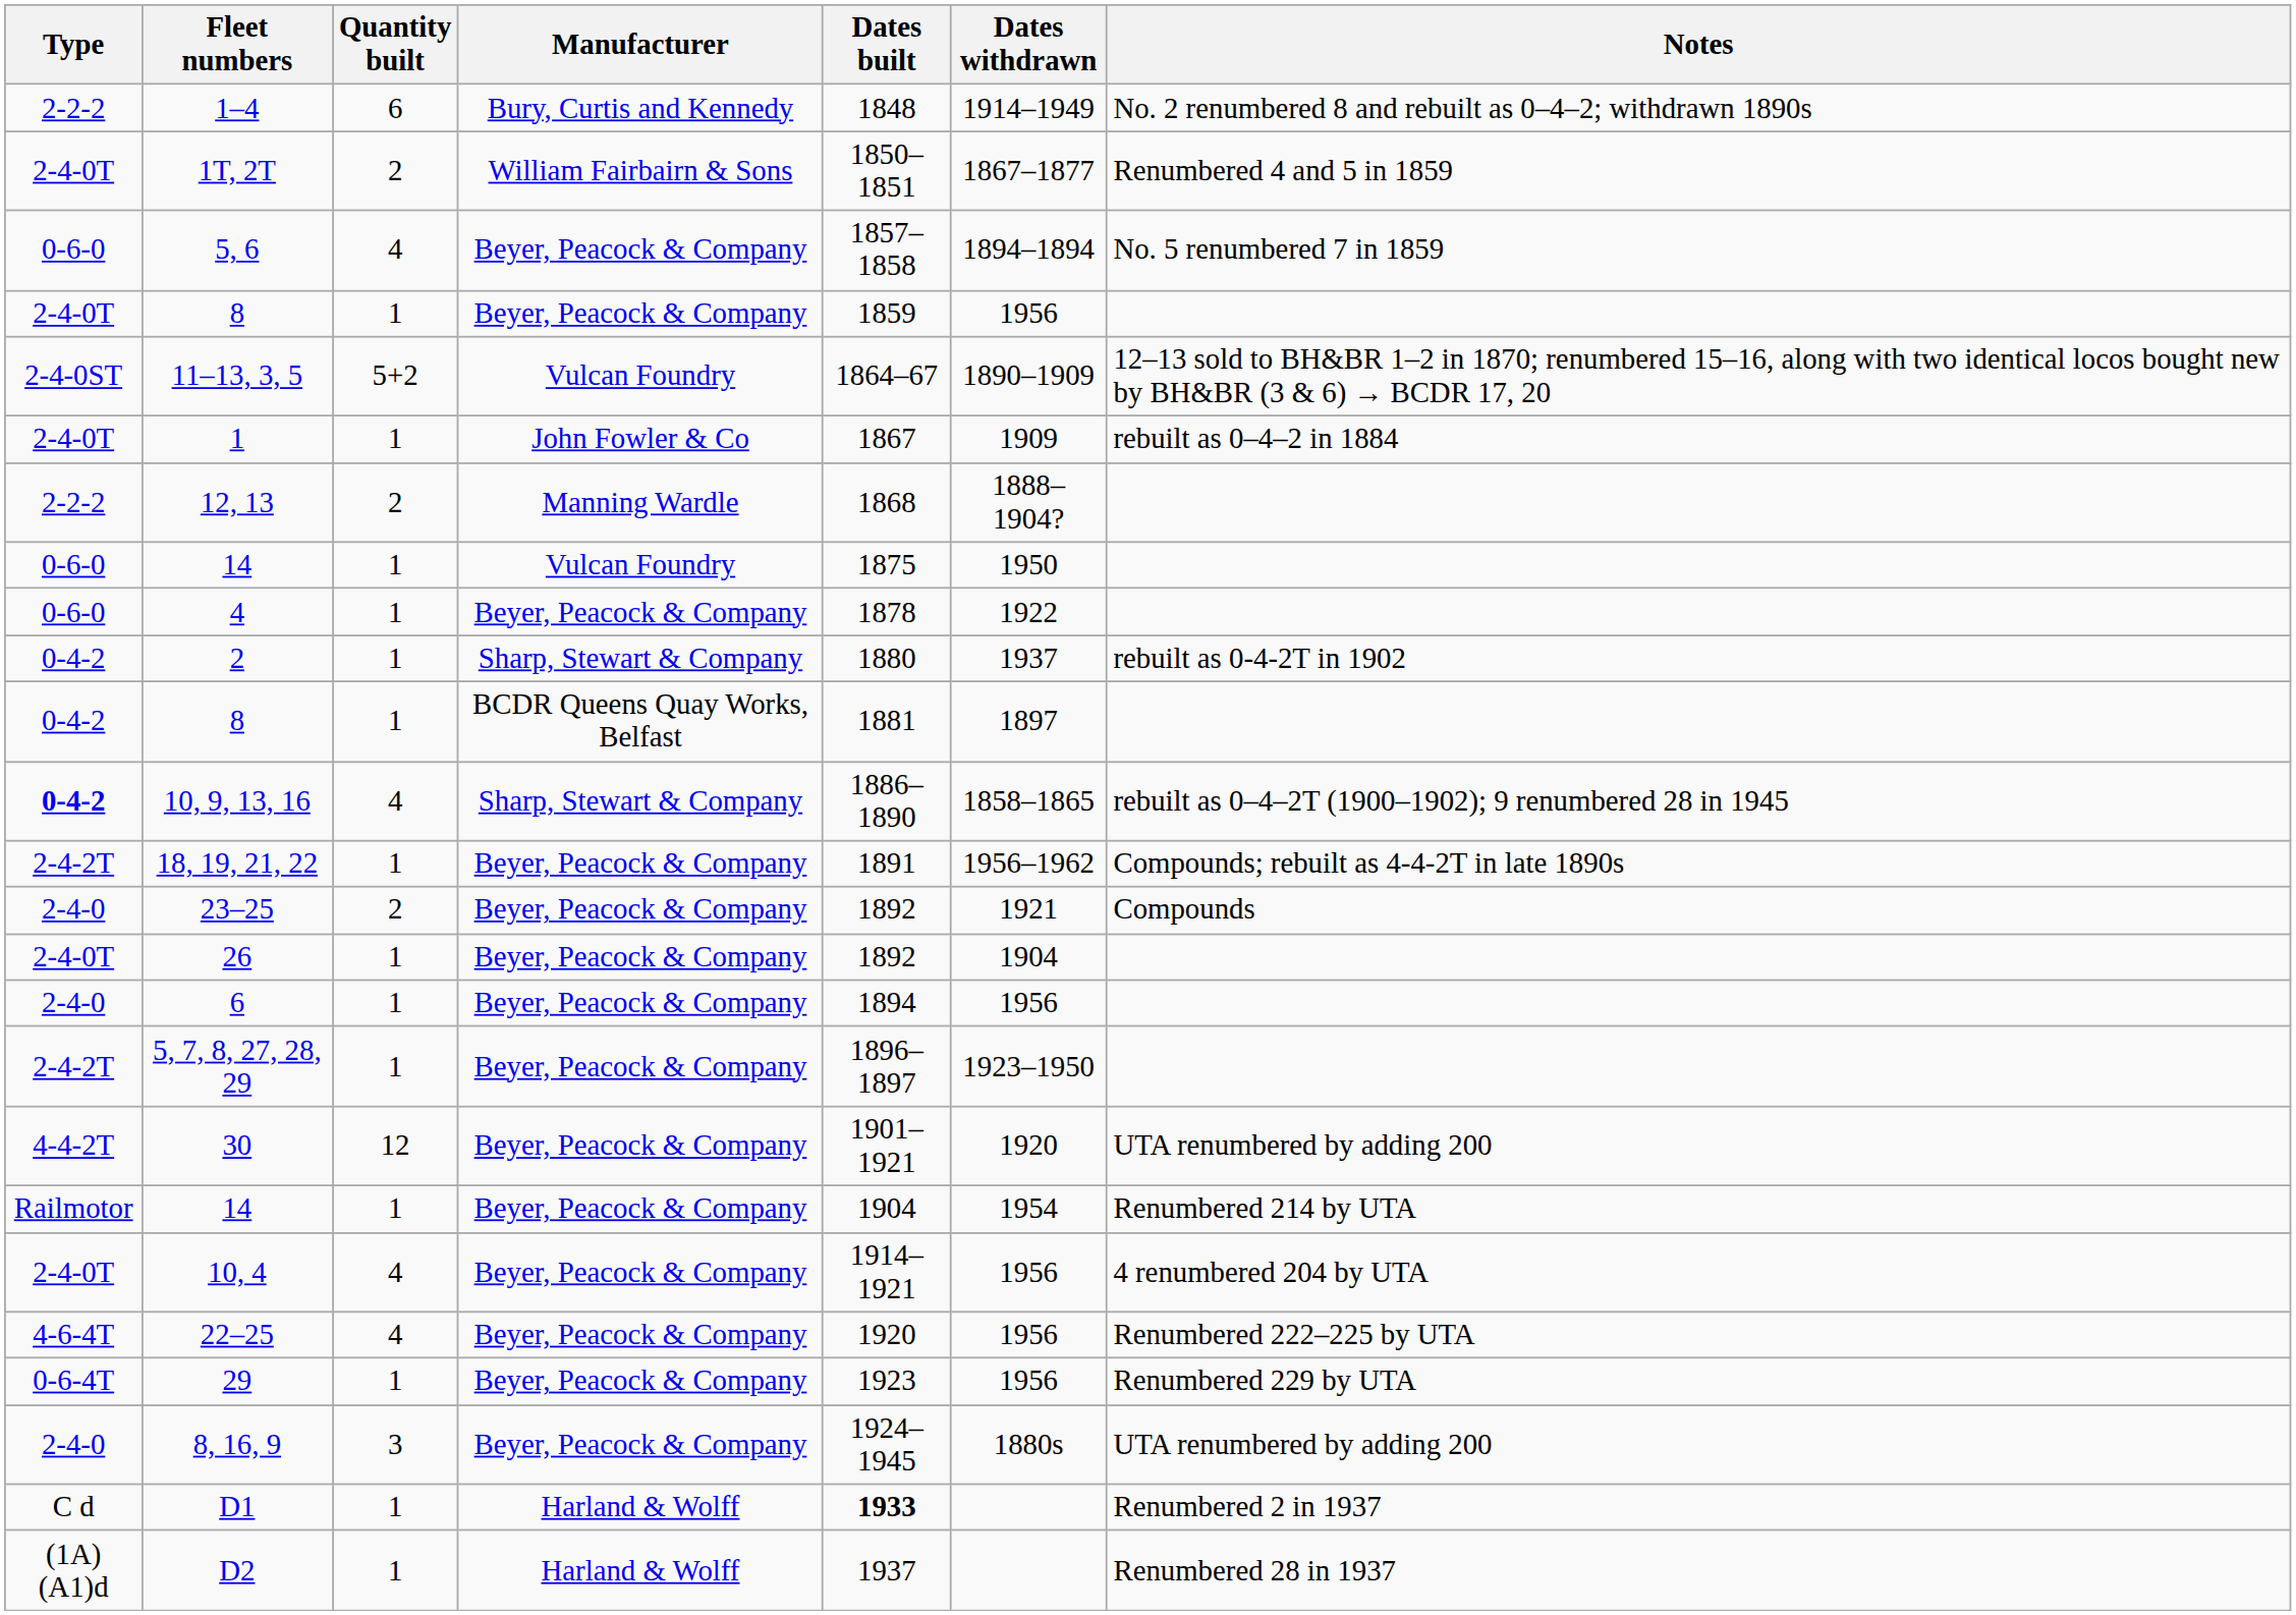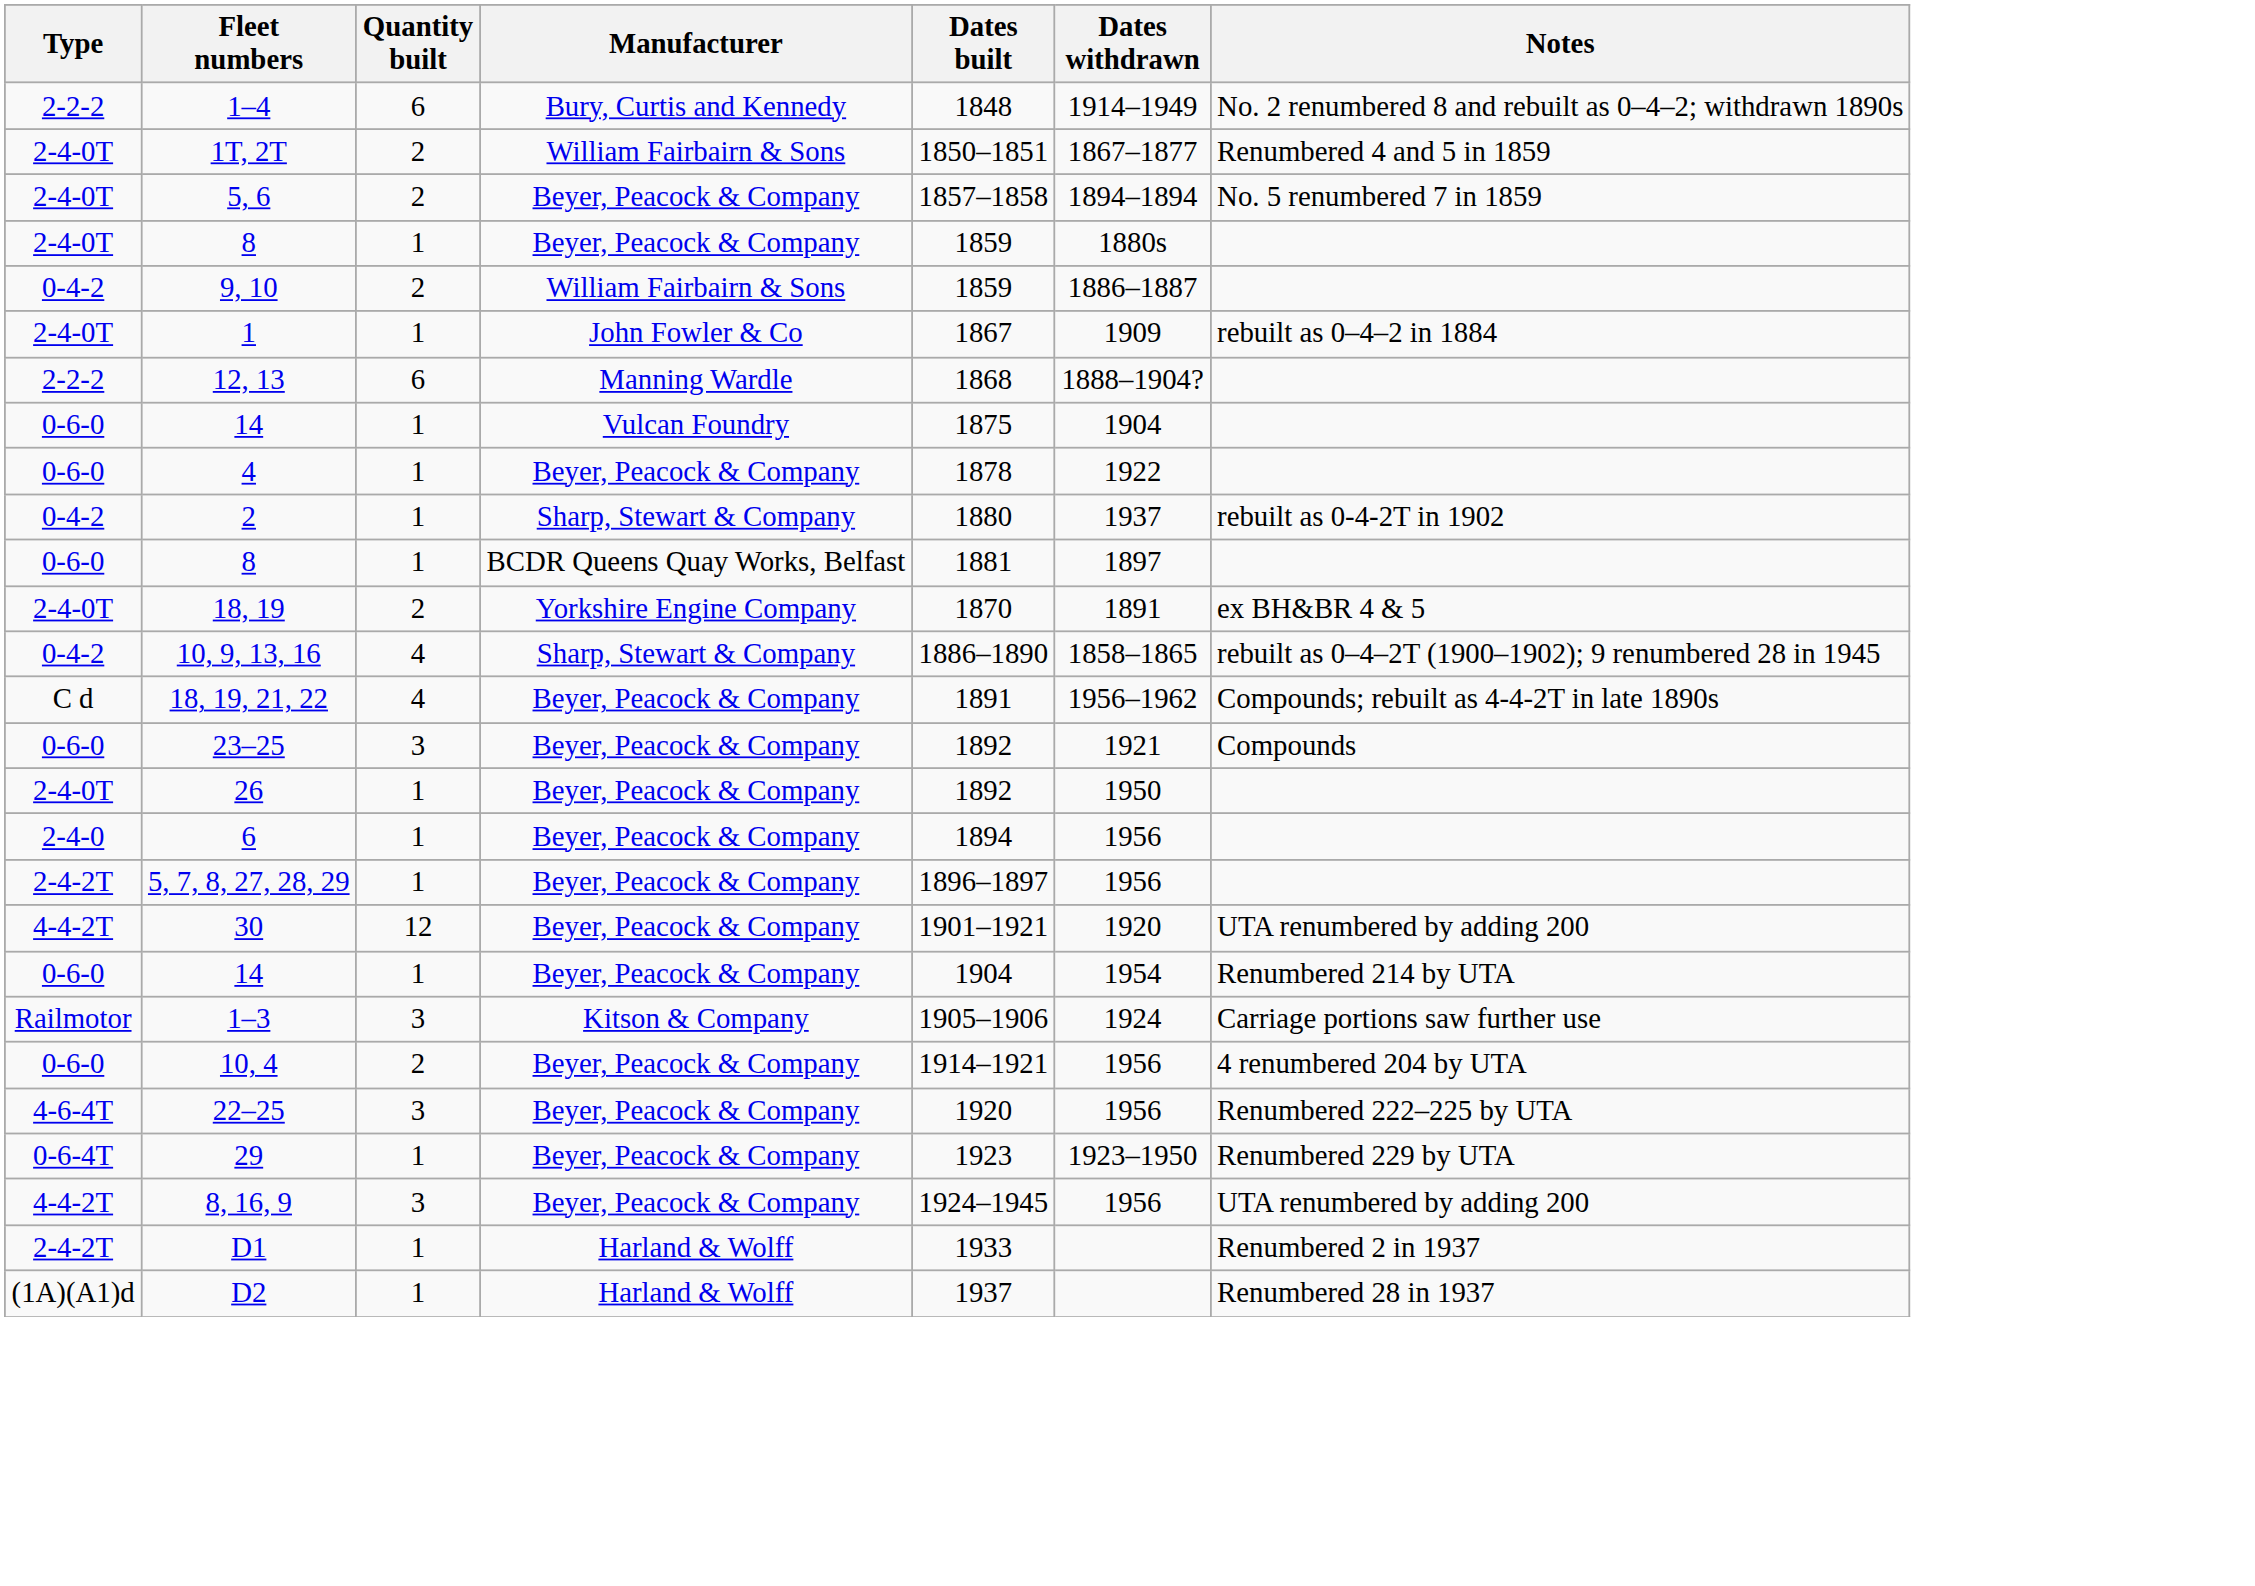5, 6 | Type: 0-6-0 -> 2-4-0T
5, 6 | Quantity built: 4 -> 2
8 / Beyer, Peacock & Company | Dates withdrawn: 1956 -> 1880s
+ row: 0-4-2 | 9, 10 | 2 | William Fairbairn & Sons | 1859 | 1886–1887
- row: 2-4-0ST | 11–13, 3, 5 | 5+2 | Vulcan Foundry | 1864–67 | 1890–1909 | 12–13 sold to BH&BR 1–2 in 1870; renumbered 15–16, along with two identical locos bought new by BH&BR (3 & 6) → BCDR 17, 20
12, 13 | Quantity built: 2 -> 6
14 / Vulcan Foundry | Dates withdrawn: 1950 -> 1904
8 / BCDR Queens Quay Works, Belfast | Type: 0-4-2 -> 0-6-0
+ row: 2-4-0T | 18, 19 | 2 | Yorkshire Engine Company | 1870 | 1891 | ex BH&BR 4 & 5
10, 9, 13, 16 | Type: bold -> normal
18, 19, 21, 22 | Type: 2-4-2T -> C d
18, 19, 21, 22 | Quantity built: 1 -> 4
23–25 | Type: 2-4-0 -> 0-6-0
23–25 | Quantity built: 2 -> 3
26 | Dates withdrawn: 1904 -> 1950
5, 7, 8, 27, 28, 29 | Dates withdrawn: 1923–1950 -> 1956
14 / Beyer, Peacock & Company | Type: Railmotor -> 0-6-0
+ row: Railmotor | 1–3 | 3 | Kitson & Company | 1905–1906 | 1924 | Carriage portions saw further use
10, 4 | Type: 2-4-0T -> 0-6-0
10, 4 | Quantity built: 4 -> 2
22–25 | Quantity built: 4 -> 3
29 | Dates withdrawn: 1956 -> 1923–1950
8, 16, 9 | Type: 2-4-0 -> 4-4-2T
8, 16, 9 | Dates withdrawn: 1880s -> 1956
D1 | Type: C d -> 2-4-2T
D1 | Dates built: bold -> normal
